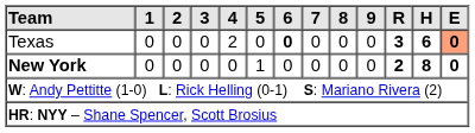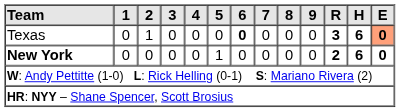Texas | 2: 0 -> 1
Texas | 4: 2 -> 0
New York | H: 8 -> 6
